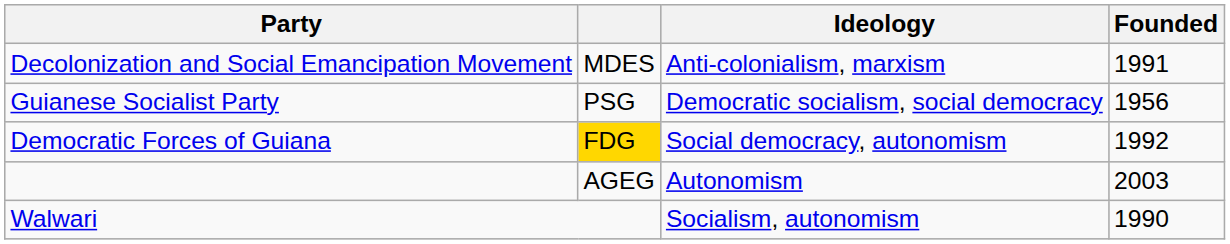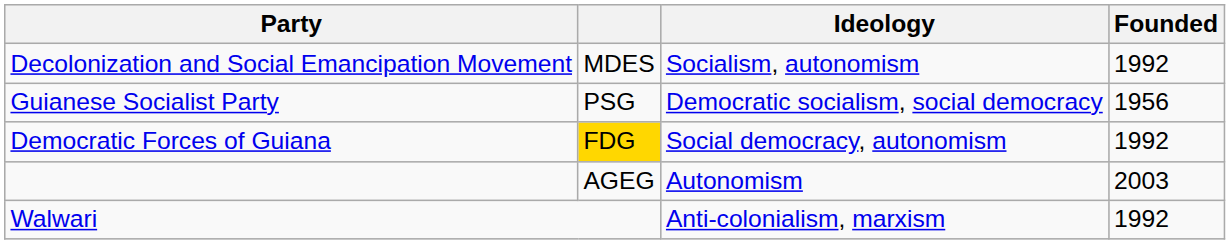Decolonization and Social Emancipation Movement | Ideology: Anti-colonialism, marxism -> Socialism, autonomism
Decolonization and Social Emancipation Movement | Founded: 1991 -> 1992
Walwari | Ideology: Socialism, autonomism -> Anti-colonialism, marxism
Walwari | Founded: 1990 -> 1992
